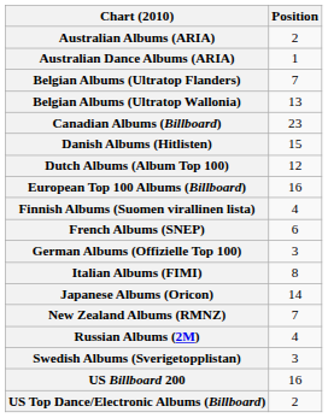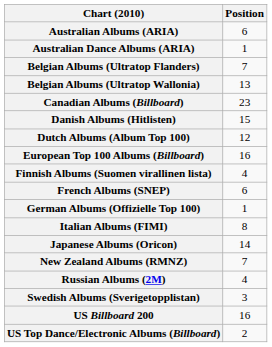Australian Albums (ARIA) | Position: 2 -> 6
German Albums (Offizielle Top 100) | Position: 3 -> 1
